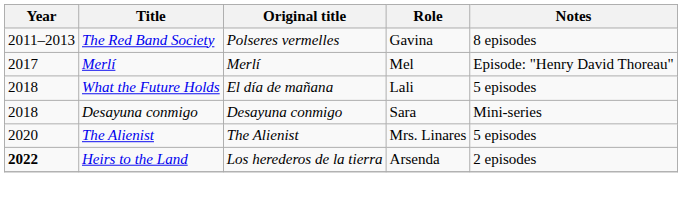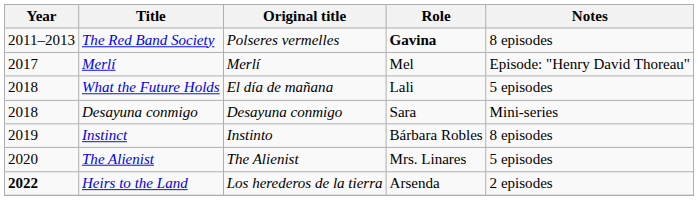The Red Band Society | Role: normal -> bold
+ row: 2019 | Instinct | Instinto | Bárbara Robles | 8 episodes
